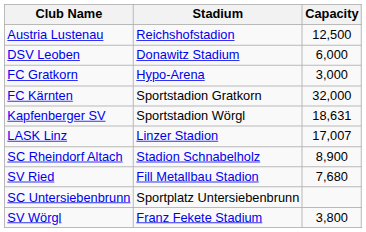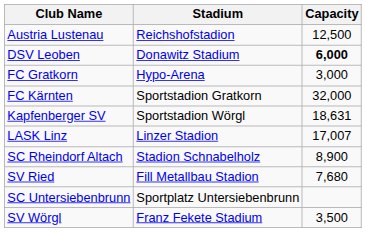DSV Leoben | Capacity: normal -> bold
SV Wörgl | Capacity: 3,800 -> 3,500
